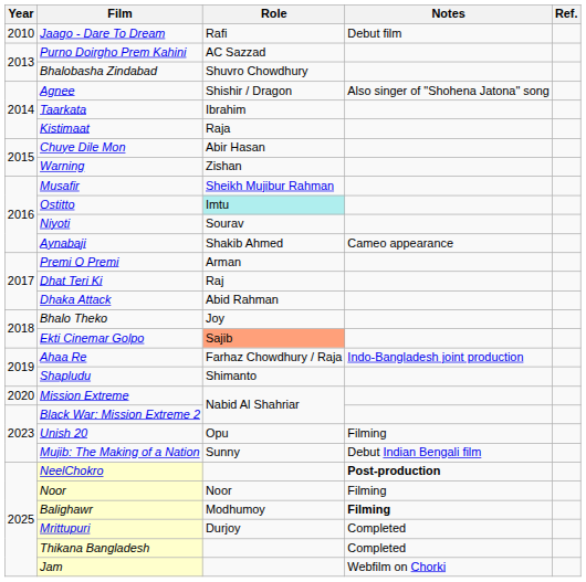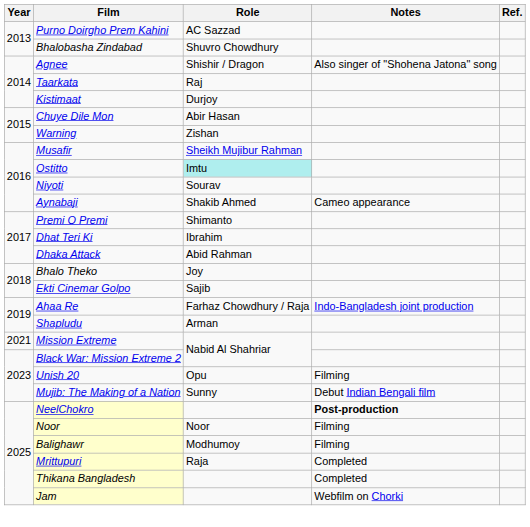- row: 2010 | Jaago - Dare To Dream | Rafi | Debut film
Taarkata | Role: Ibrahim -> Raj
Kistimaat | Role: Raja -> Durjoy
Premi O Premi | Role: Arman -> Shimanto
Dhat Teri Ki | Role: Raj -> Ibrahim
Ekti Cinemar Golpo | Role: lightsalmon background -> no background
Shapludu | Role: Shimanto -> Arman
Mission Extreme | Year: 2020 -> 2021
Balighawr | Notes: bold -> normal
Mrittupuri | Role: Durjoy -> Raja
